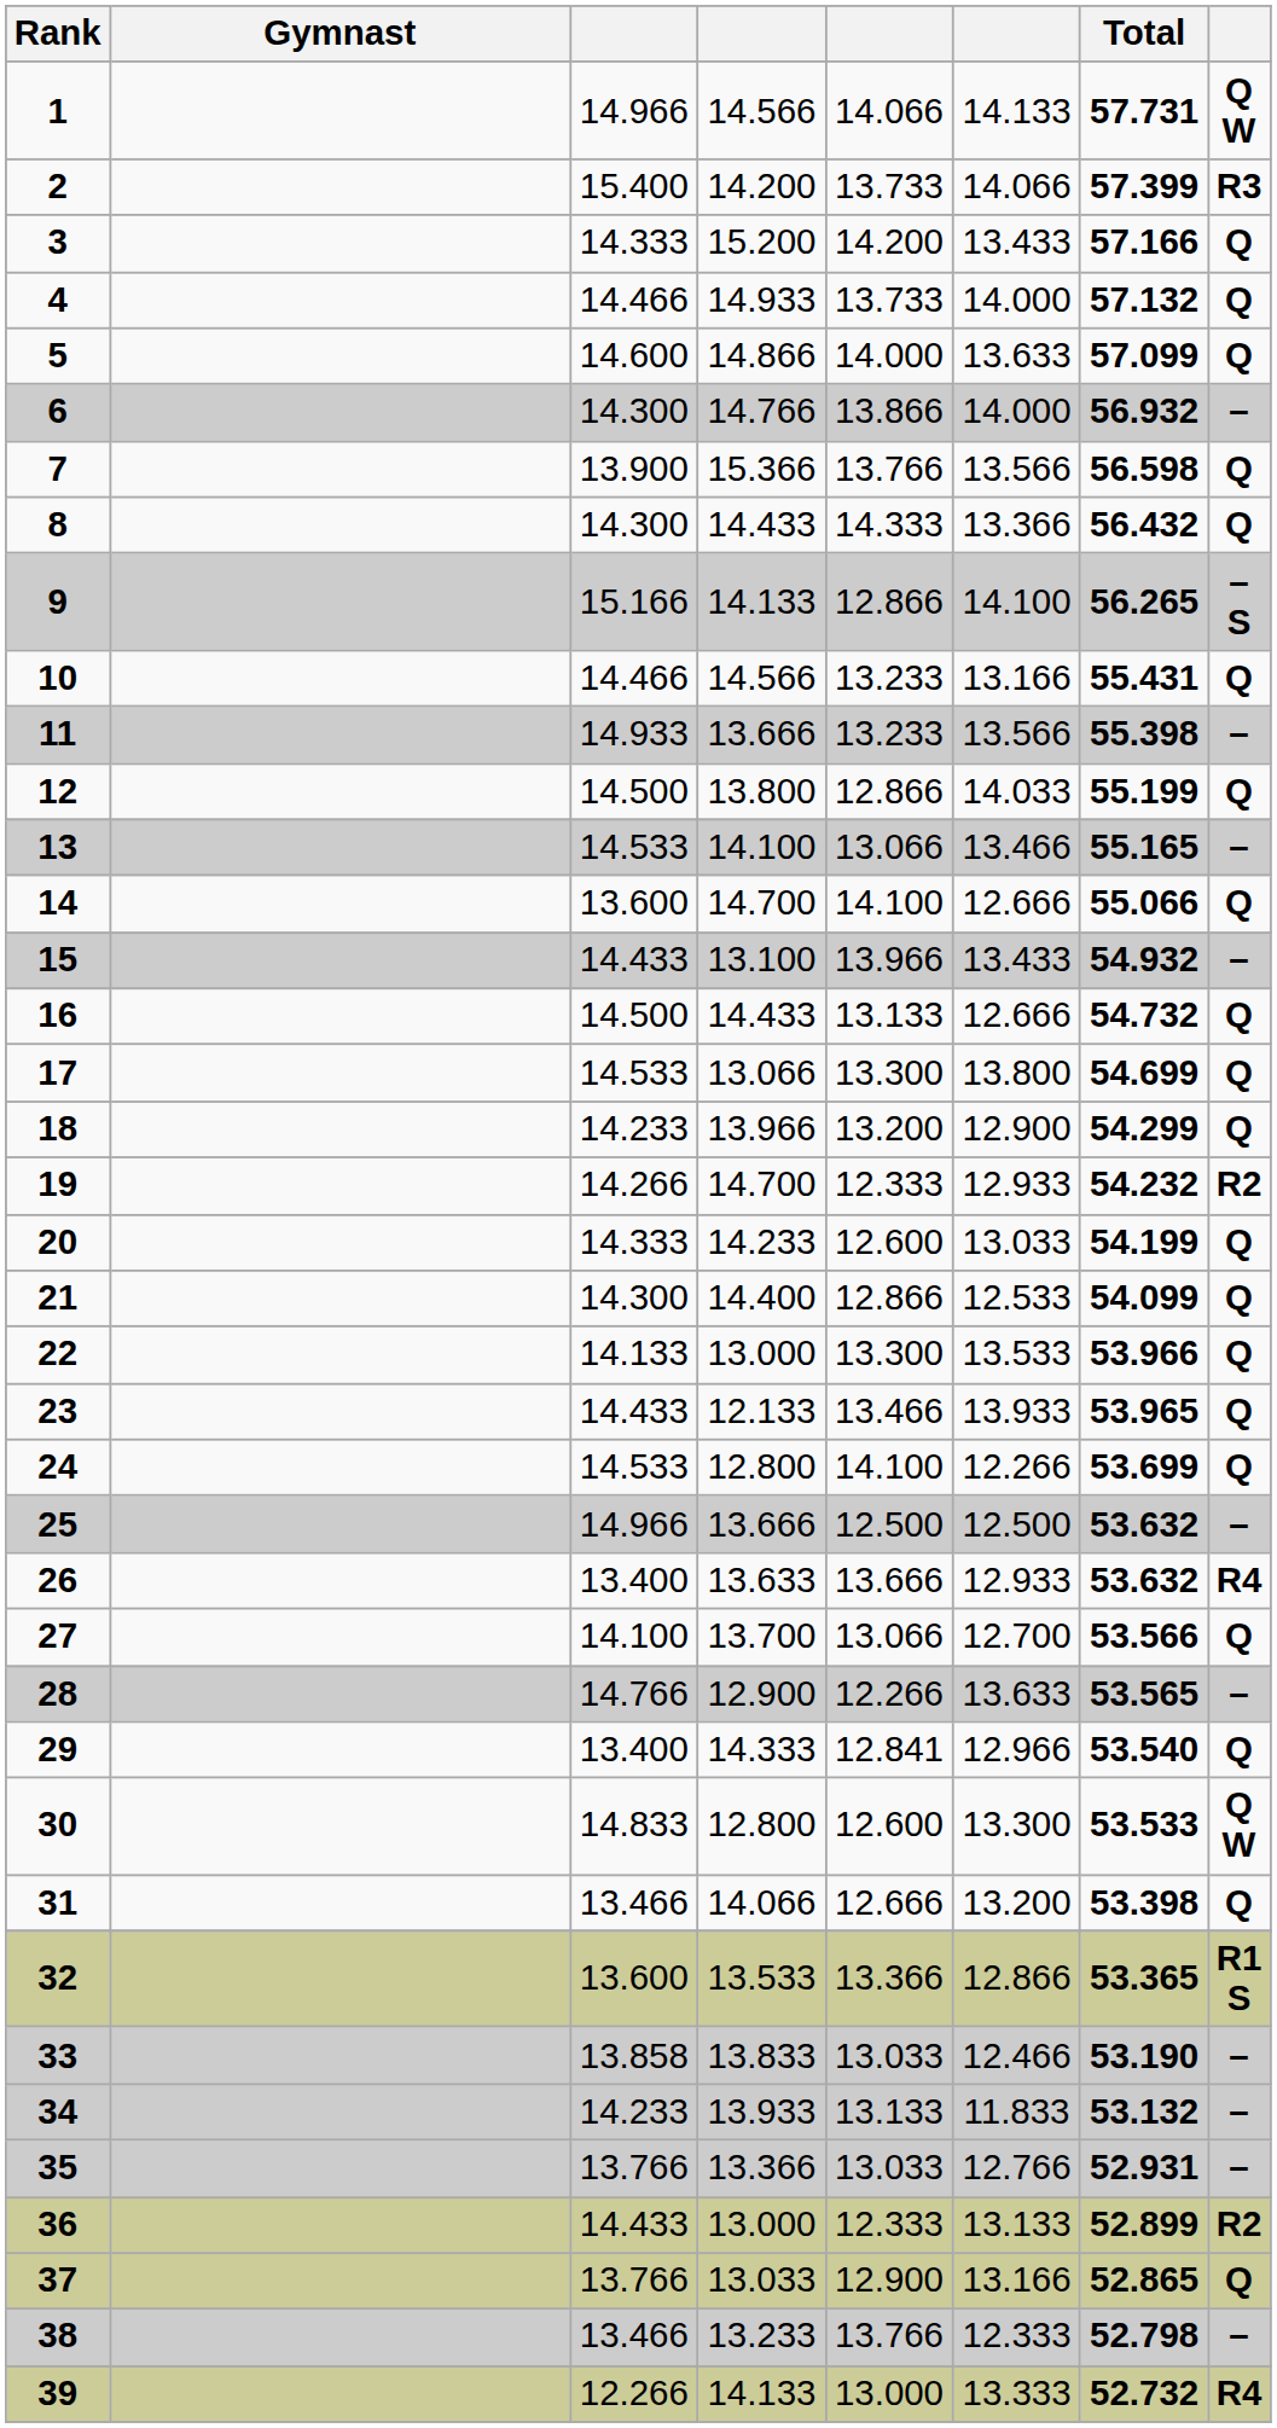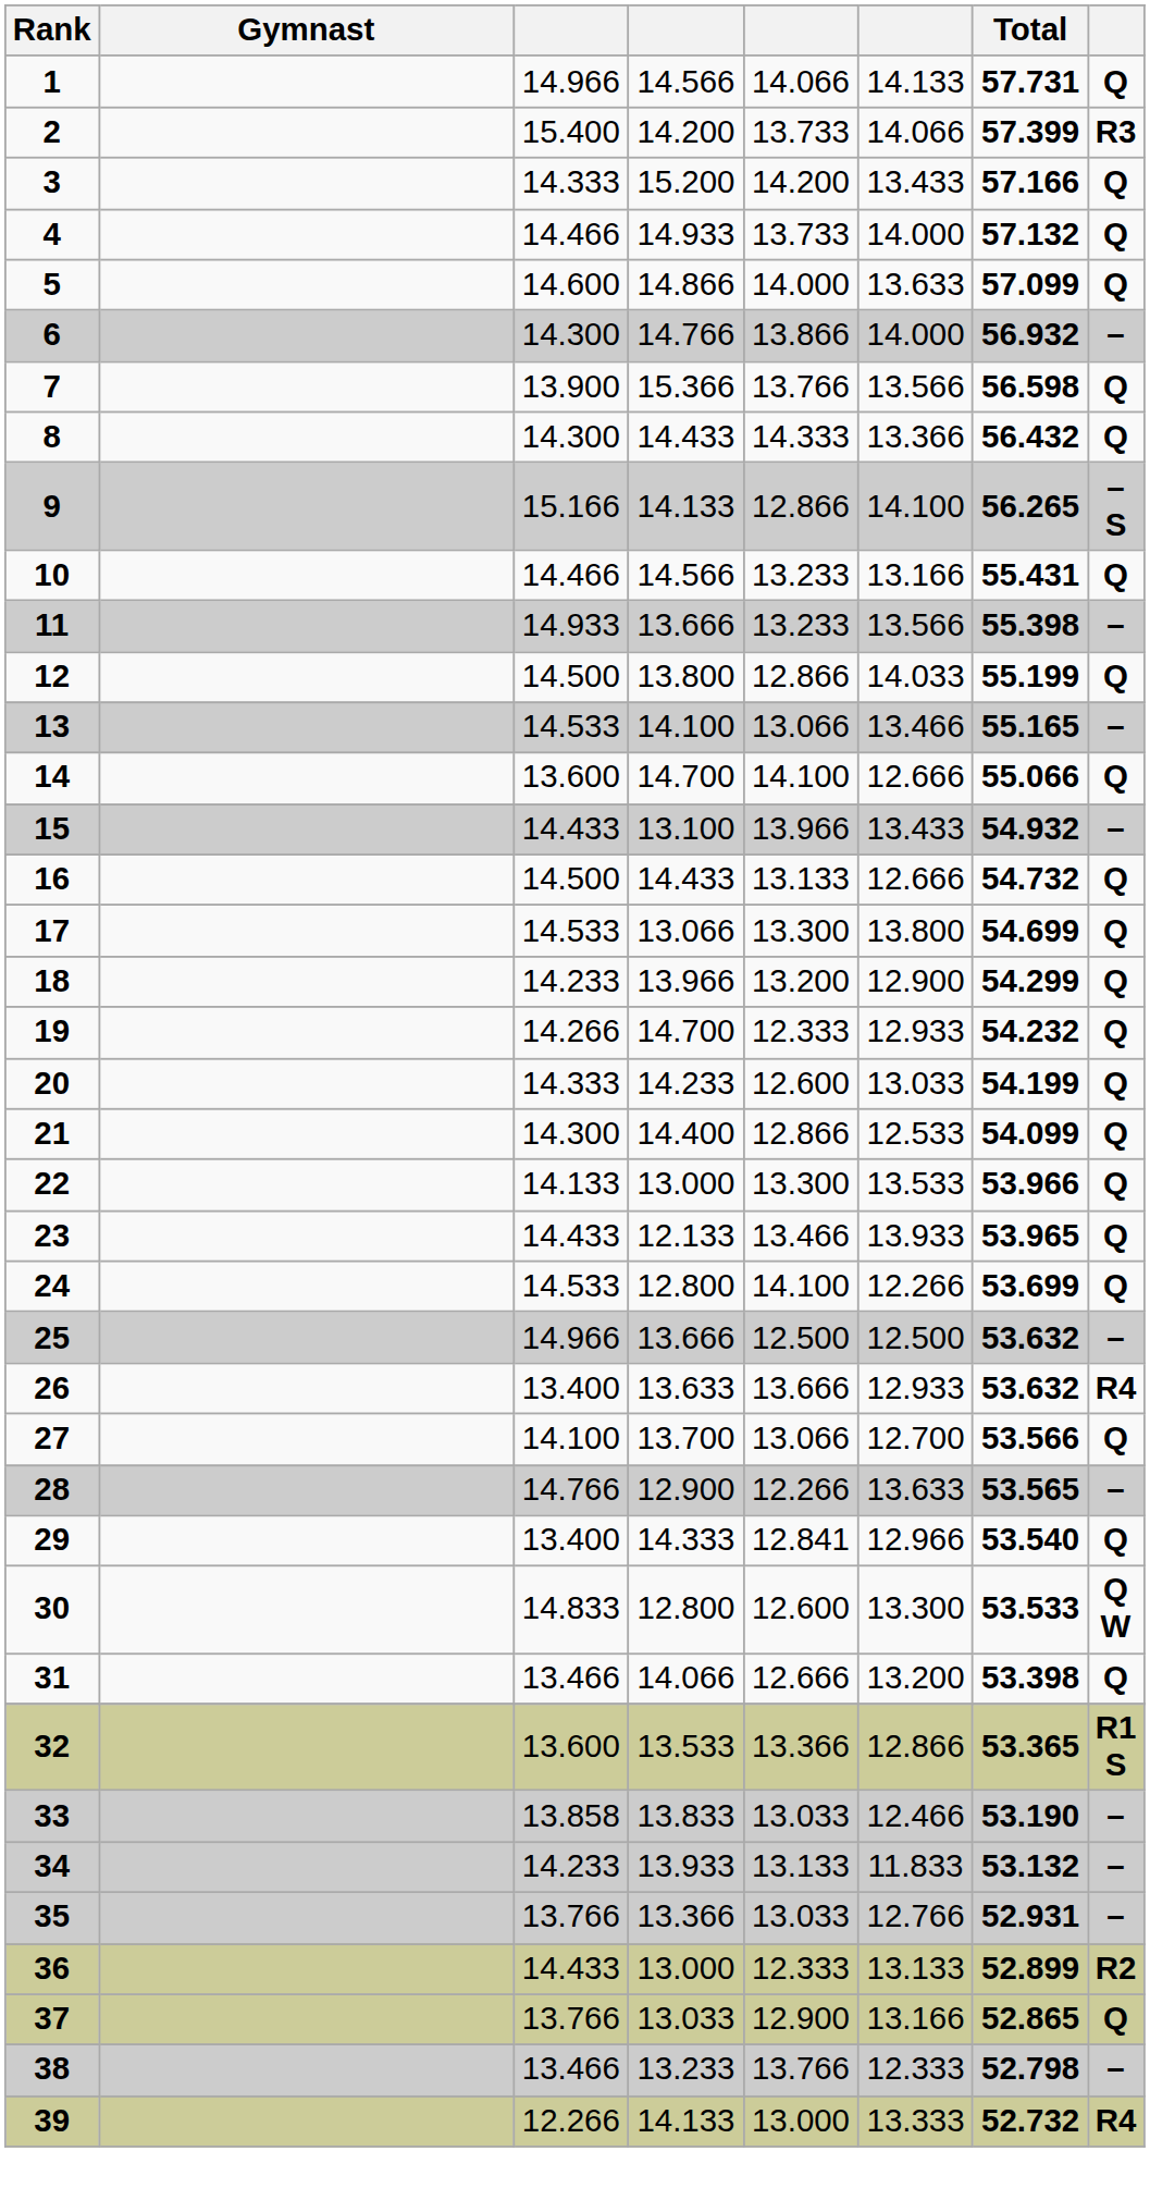1 | column 8: Q W -> Q
19 | column 8: R2 -> Q
